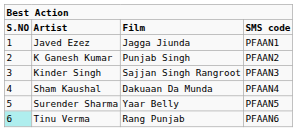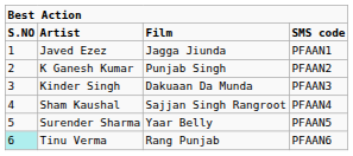Kinder Singh | column 3: Sajjan Singh Rangroot -> Dakuaan Da Munda
Sham Kaushal | column 3: Dakuaan Da Munda -> Sajjan Singh Rangroot
